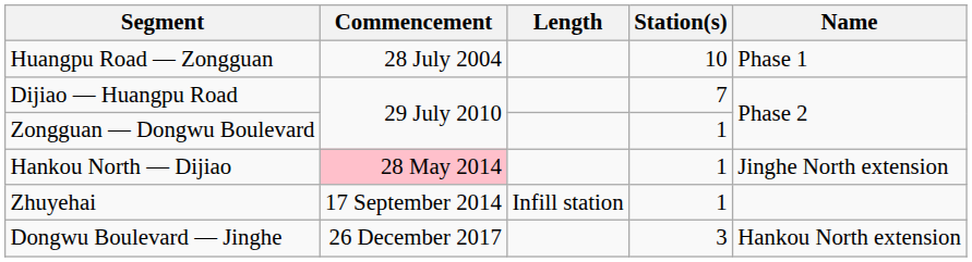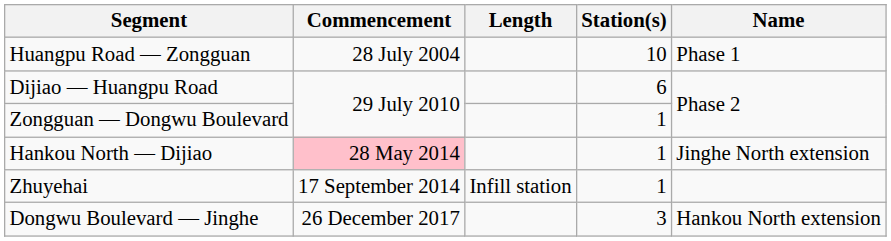Dijiao — Huangpu Road | Station(s): 7 -> 6
